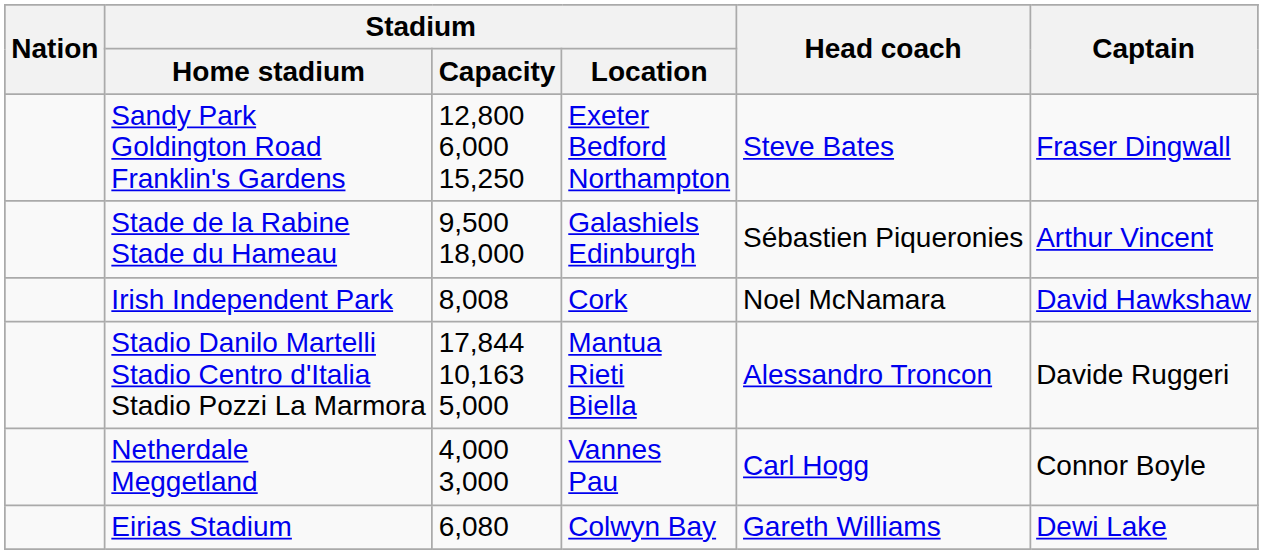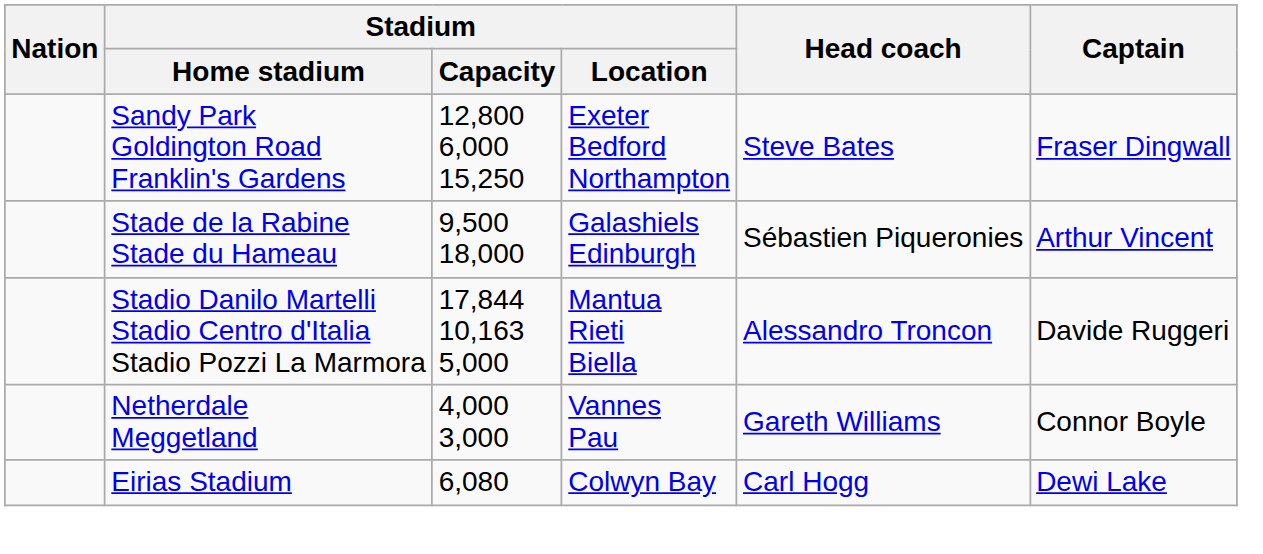- row: Irish Independent Park | 8,008 | Cork | Noel McNamara | David Hawkshaw
Netherdale Meggetland | Head coach: Carl Hogg -> Gareth Williams
Eirias Stadium | Head coach: Gareth Williams -> Carl Hogg
